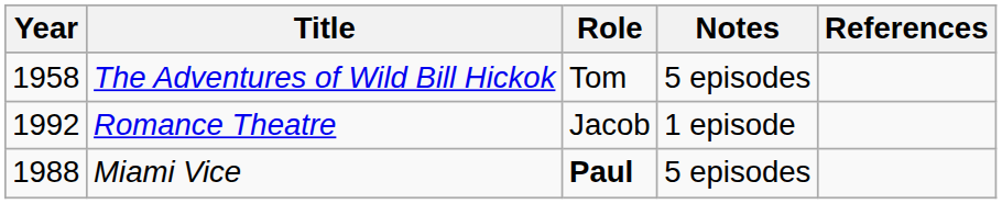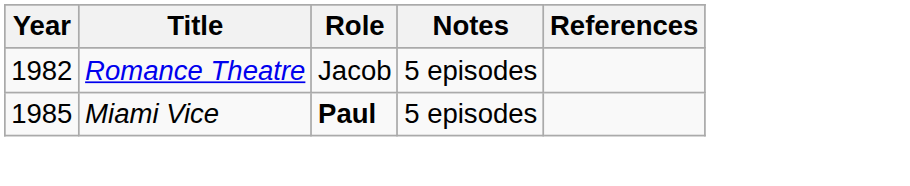- row: 1958 | The Adventures of Wild Bill Hickok | Tom | 5 episodes
Romance Theatre | Year: 1992 -> 1982
Romance Theatre | Notes: 1 episode -> 5 episodes
Miami Vice | Year: 1988 -> 1985
